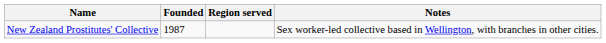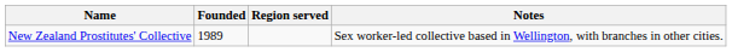New Zealand Prostitutes' Collective | Founded: 1987 -> 1989
